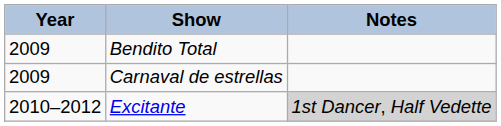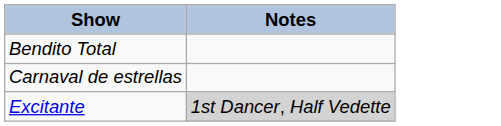- column: Year | 2009 | 2009 | 2010–2012
